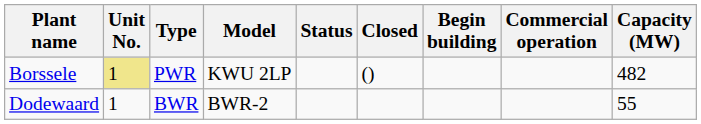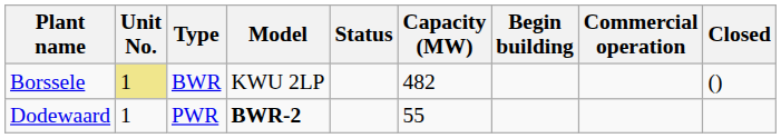columns swapped: Capacity (MW) <-> Closed
Borssele | Type: PWR -> BWR
Dodewaard | Type: BWR -> PWR
Dodewaard | Model: normal -> bold
